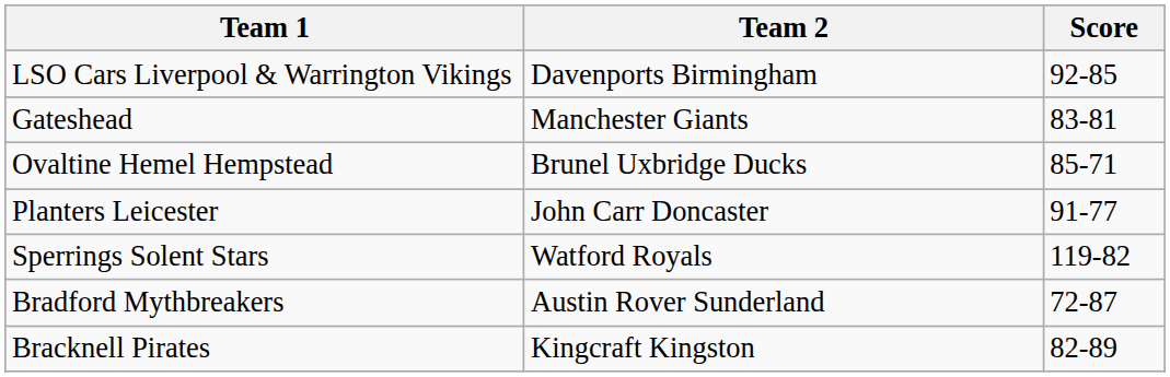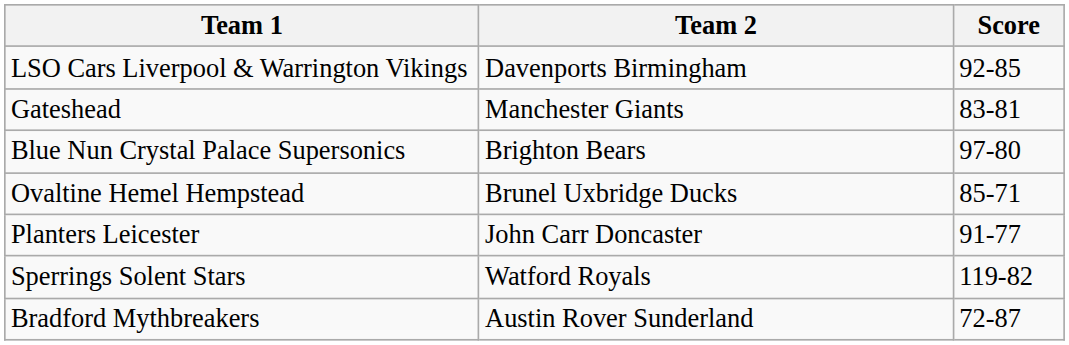+ row: Blue Nun Crystal Palace Supersonics | Brighton Bears | 97-80
- row: Bracknell Pirates | Kingcraft Kingston | 82-89
